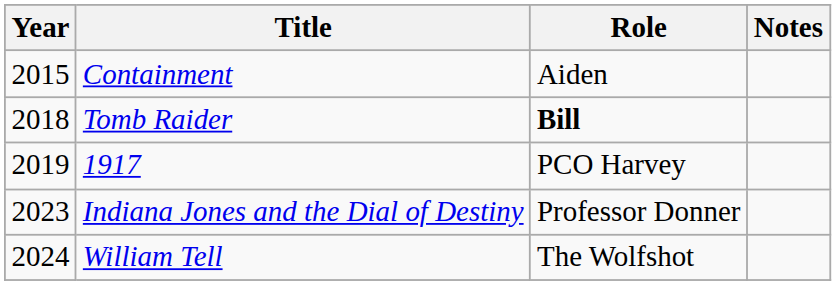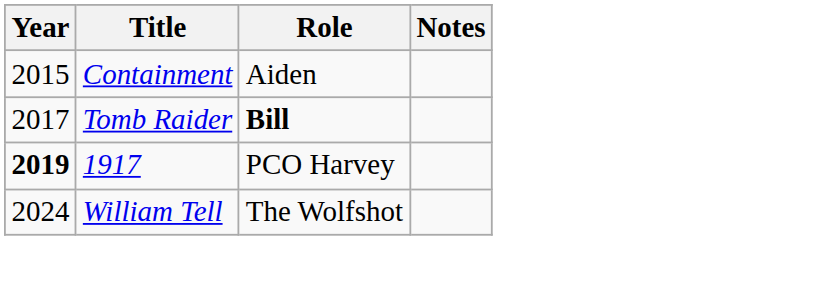Tomb Raider | Year: 2018 -> 2017
1917 | Year: normal -> bold
- row: 2023 | Indiana Jones and the Dial of Destiny | Professor Donner
